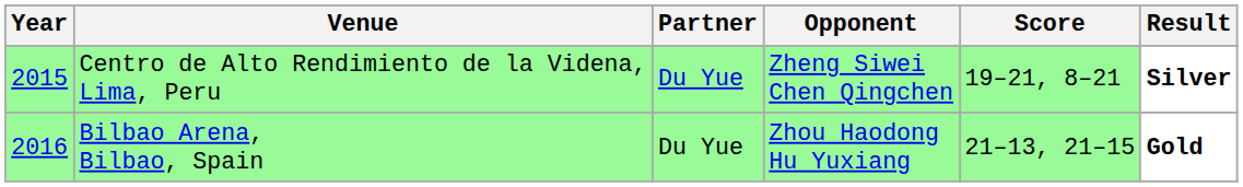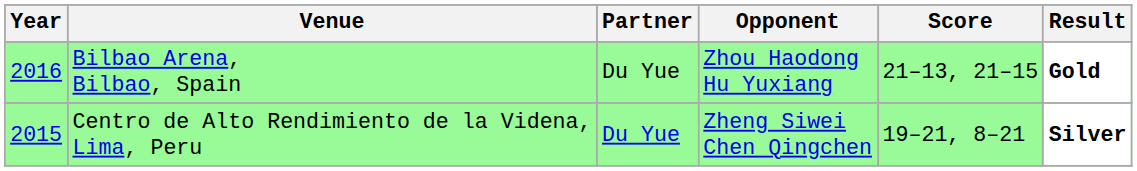rows swapped: Centro de Alto Rendimiento de la Videna, Lima, Peru <-> Bilbao Arena, Bilbao, Spain
